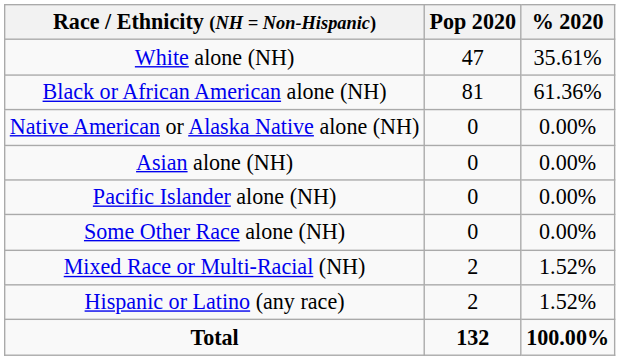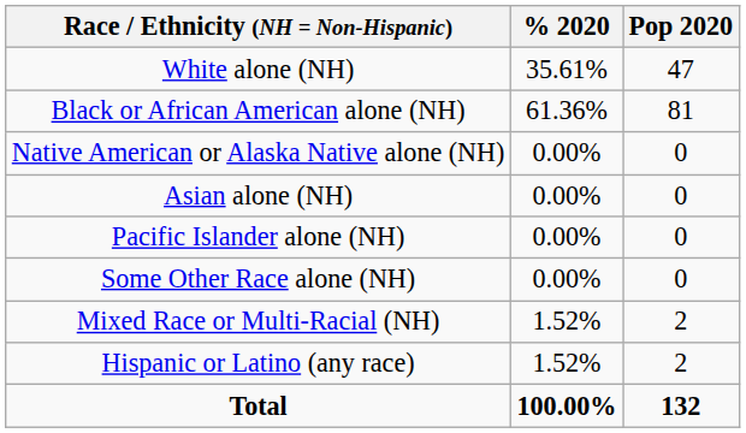columns swapped: Pop 2020 <-> % 2020
